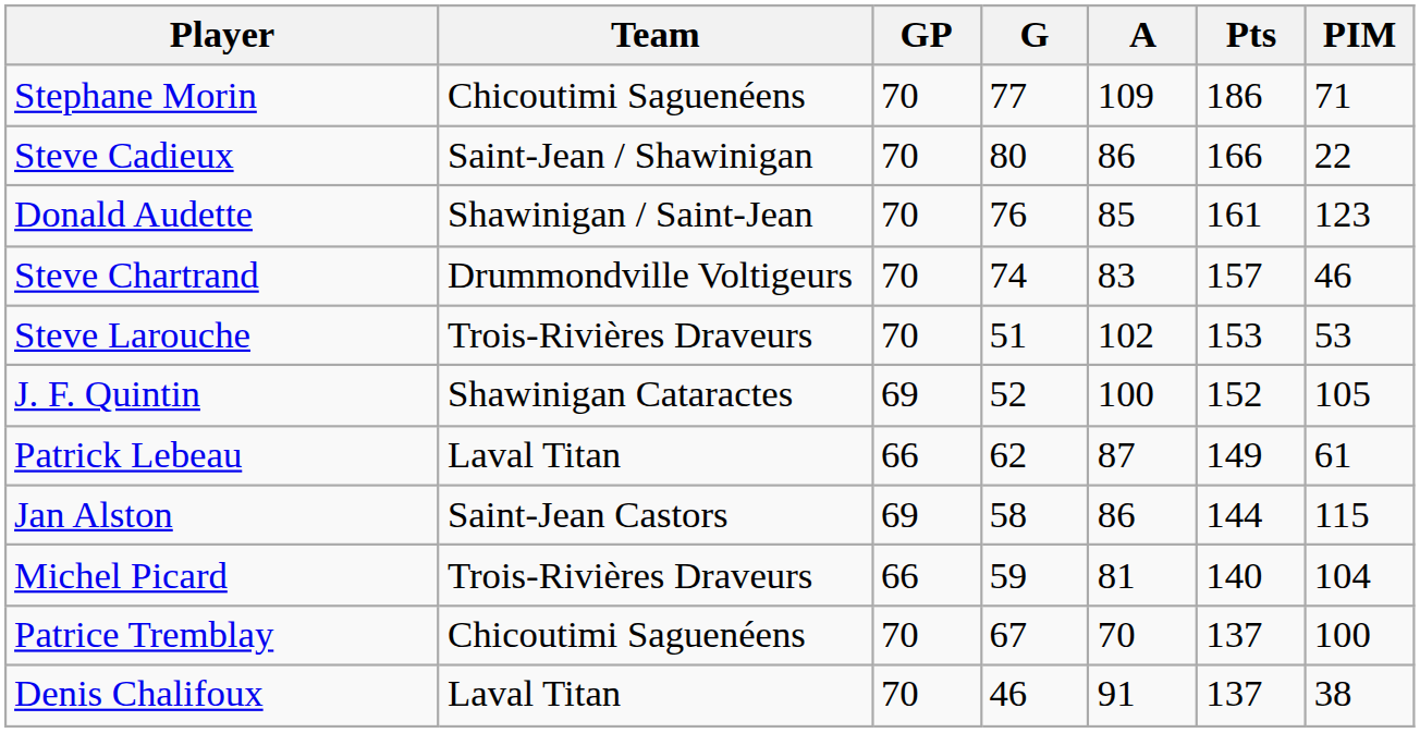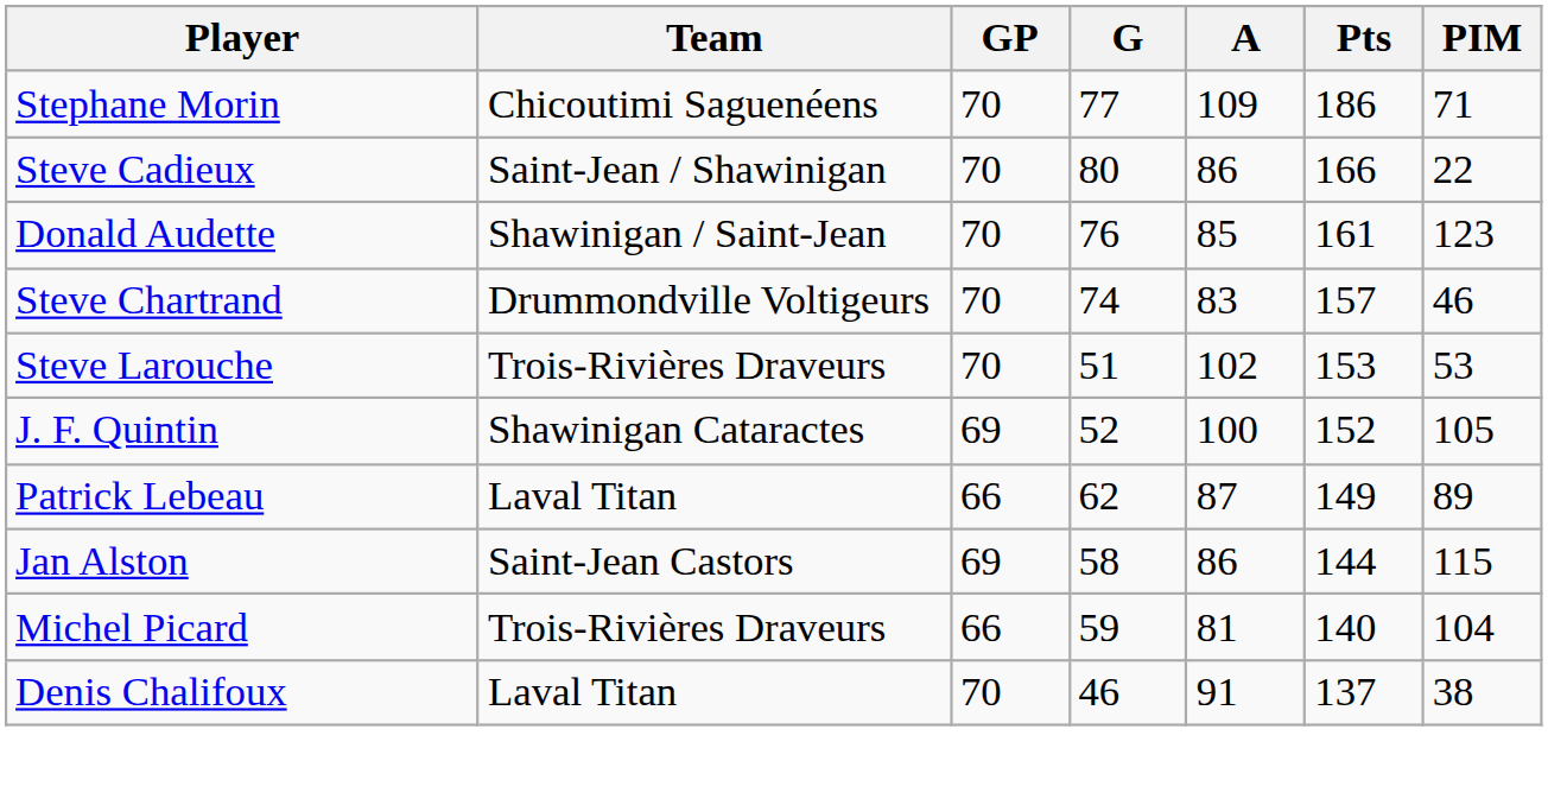Patrick Lebeau | PIM: 61 -> 89
- row: Patrice Tremblay | Chicoutimi Saguenéens | 70 | 67 | 70 | 137 | 100
